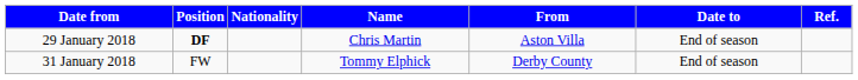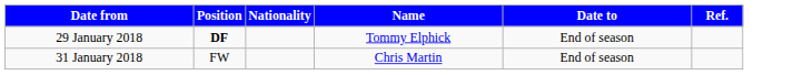- column: From | Aston Villa | Derby County
29 January 2018 | Name: Chris Martin -> Tommy Elphick
31 January 2018 | Name: Tommy Elphick -> Chris Martin
